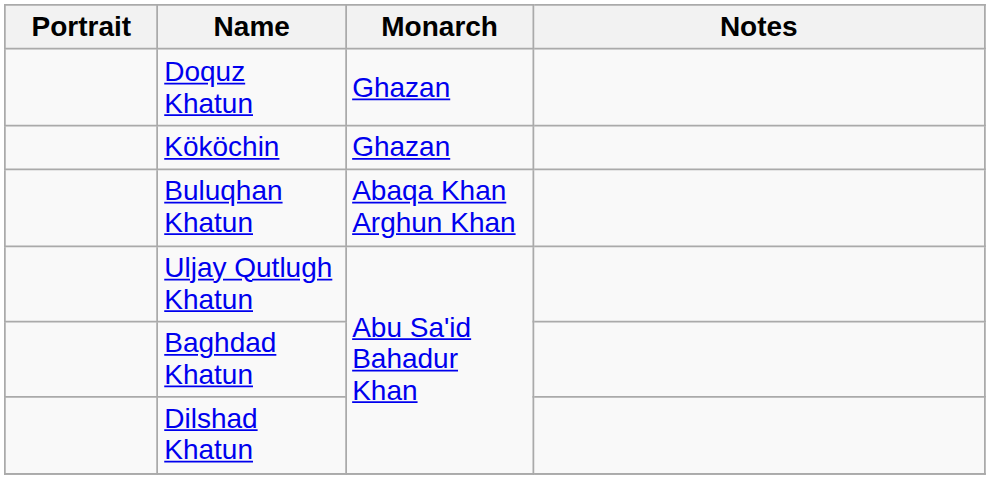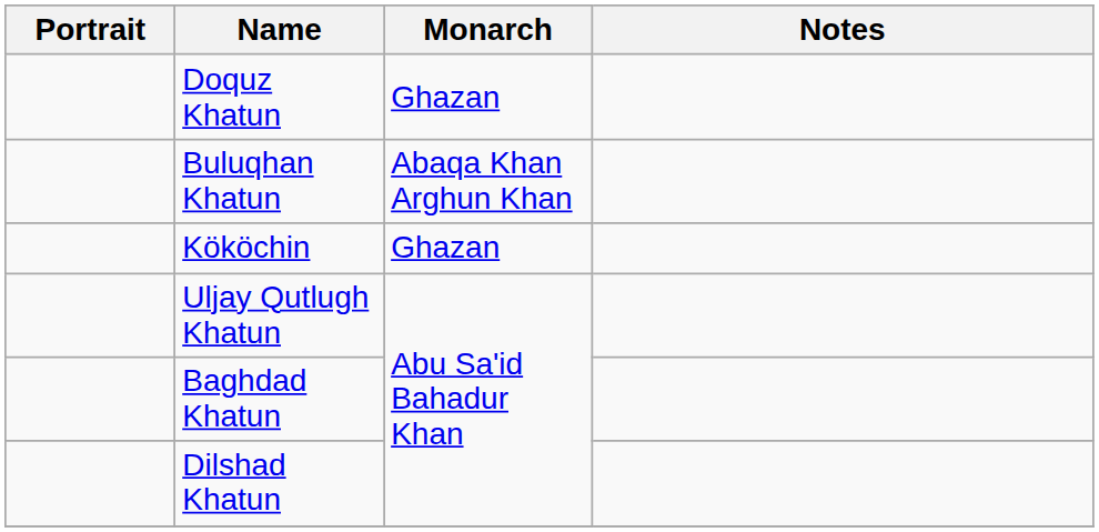rows swapped: Buluqhan Khatun <-> Kököchin
